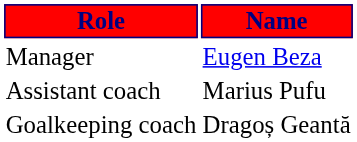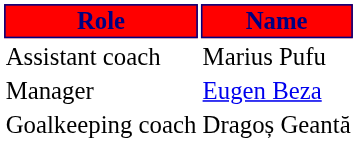rows swapped: Manager <-> Assistant coach
